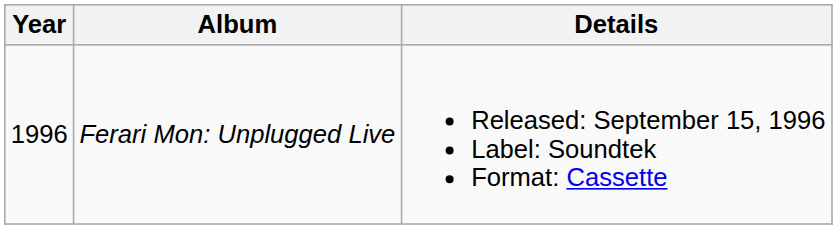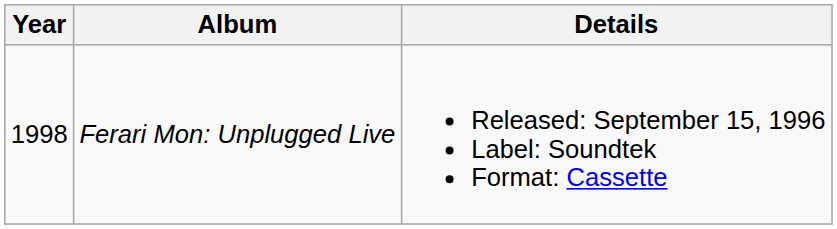Ferari Mon: Unplugged Live | Year: 1996 -> 1998
